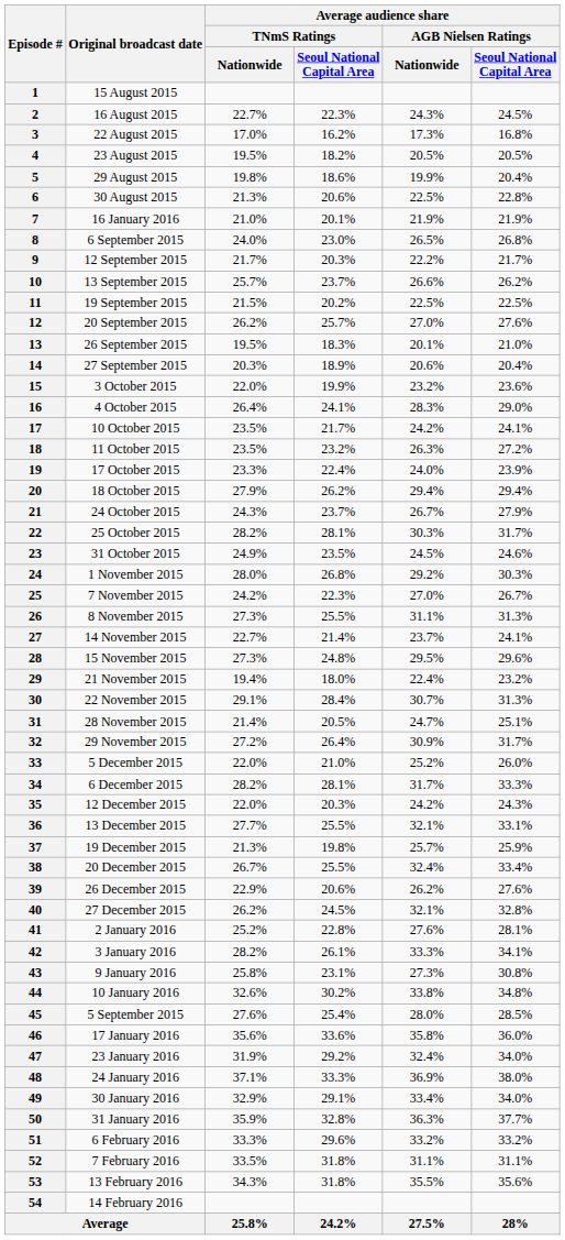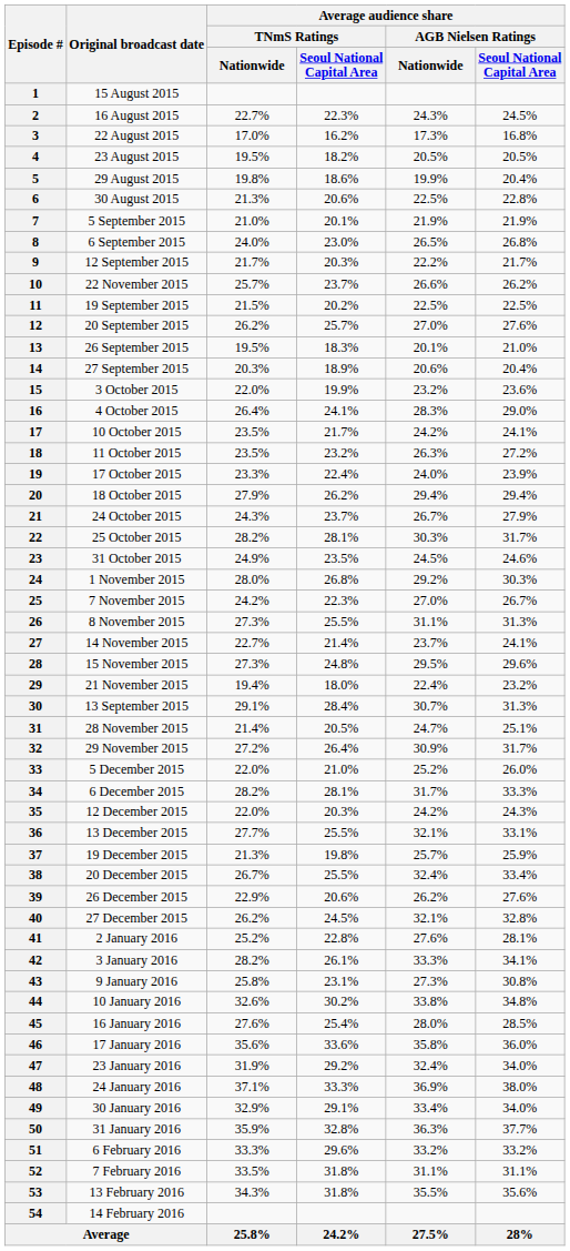7 | Original broadcast date: 16 January 2016 -> 5 September 2015
10 | Original broadcast date: 13 September 2015 -> 22 November 2015
30 | Original broadcast date: 22 November 2015 -> 13 September 2015
45 | Original broadcast date: 5 September 2015 -> 16 January 2016
